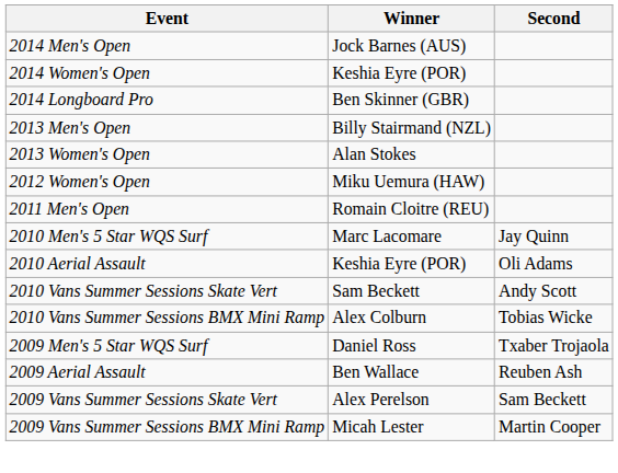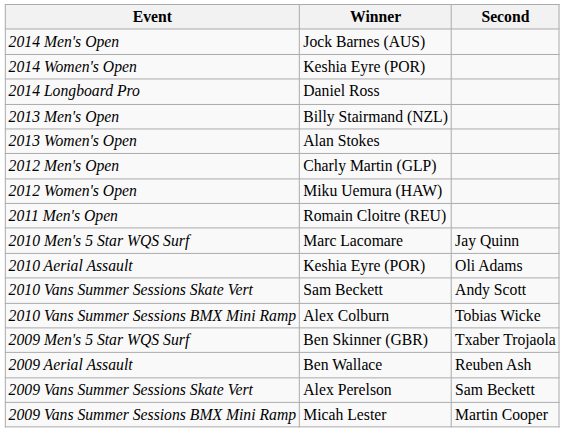2014 Longboard Pro | Winner: Ben Skinner (GBR) -> Daniel Ross
+ row: 2012 Men's Open | Charly Martin (GLP)
2009 Men's 5 Star WQS Surf | Winner: Daniel Ross -> Ben Skinner (GBR)
